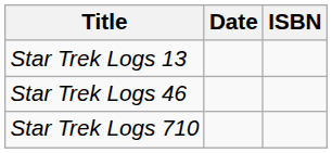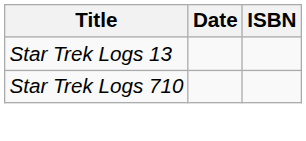- row: Star Trek Logs 46
